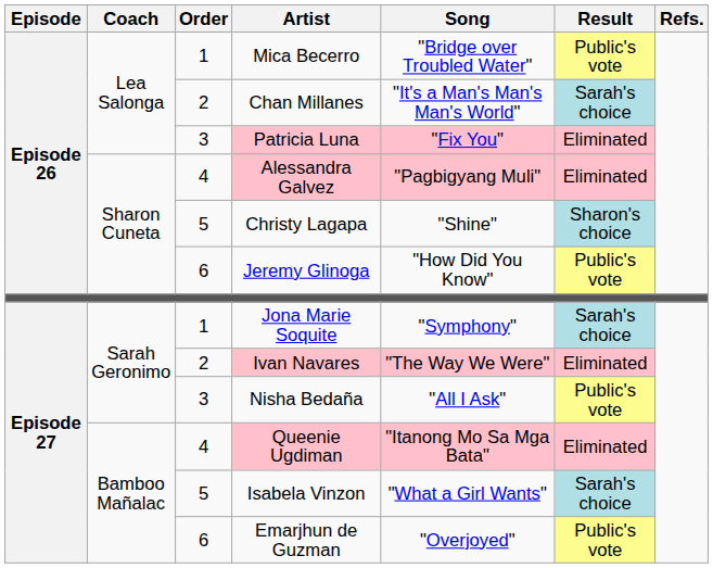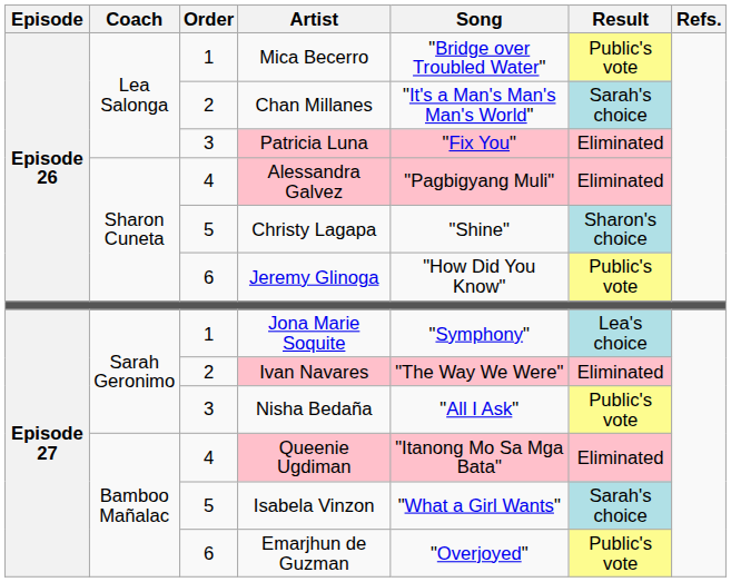Jona Marie Soquite | Result: Sarah's choice -> Lea's choice
